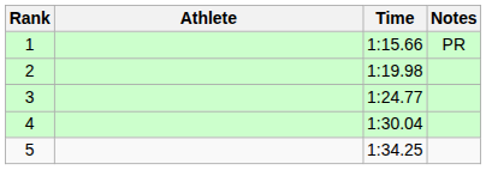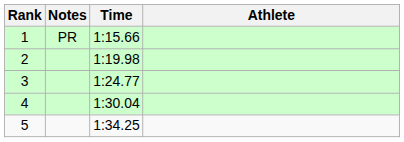columns swapped: Athlete <-> Notes
